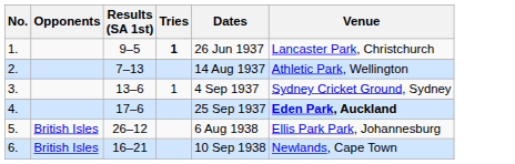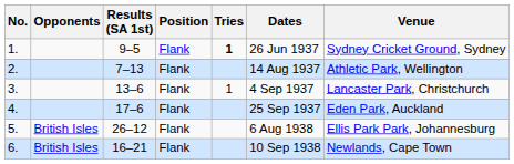+ column: Position | Flank | Flank | Flank | Flank | Flank | Flank
1. | Venue: Lancaster Park, Christchurch -> Sydney Cricket Ground, Sydney
3. | Venue: Sydney Cricket Ground, Sydney -> Lancaster Park, Christchurch
4. | Venue: bold -> normal
